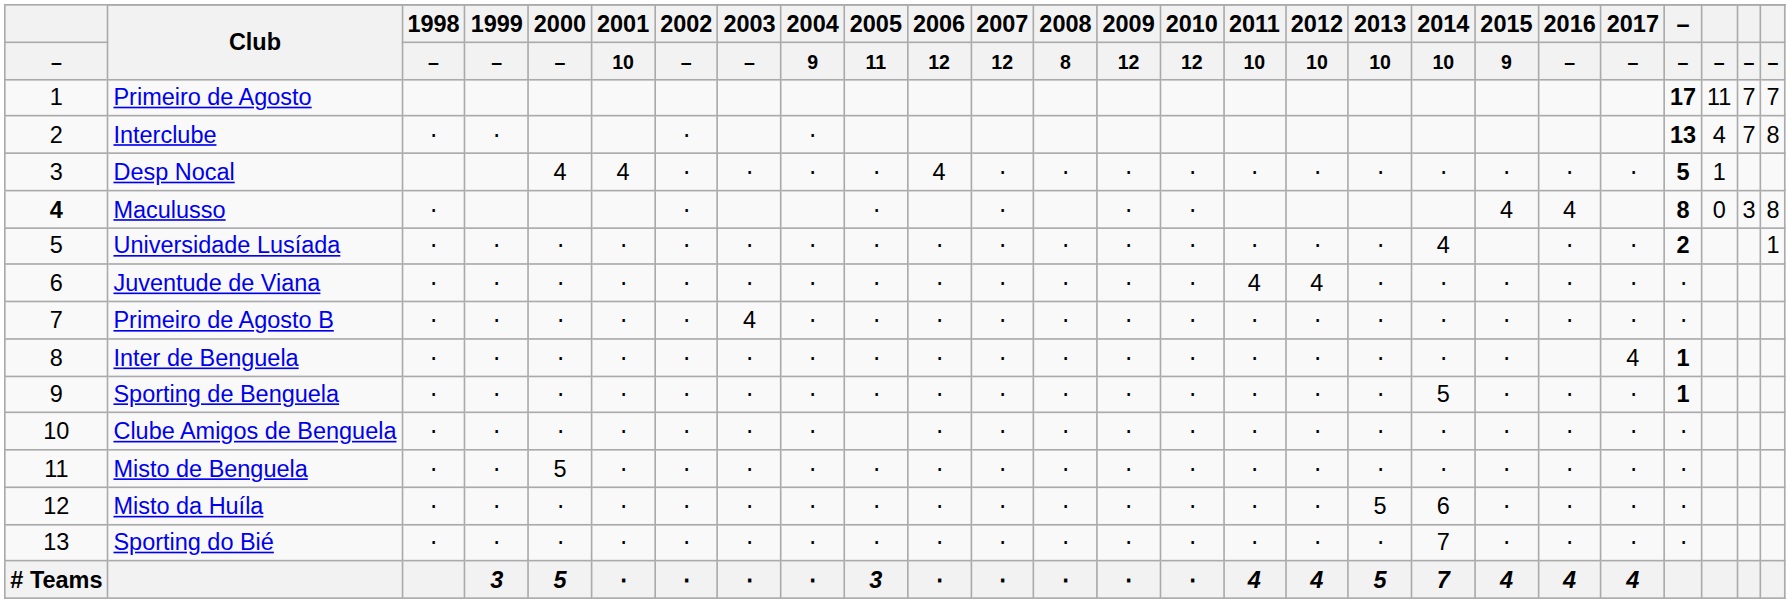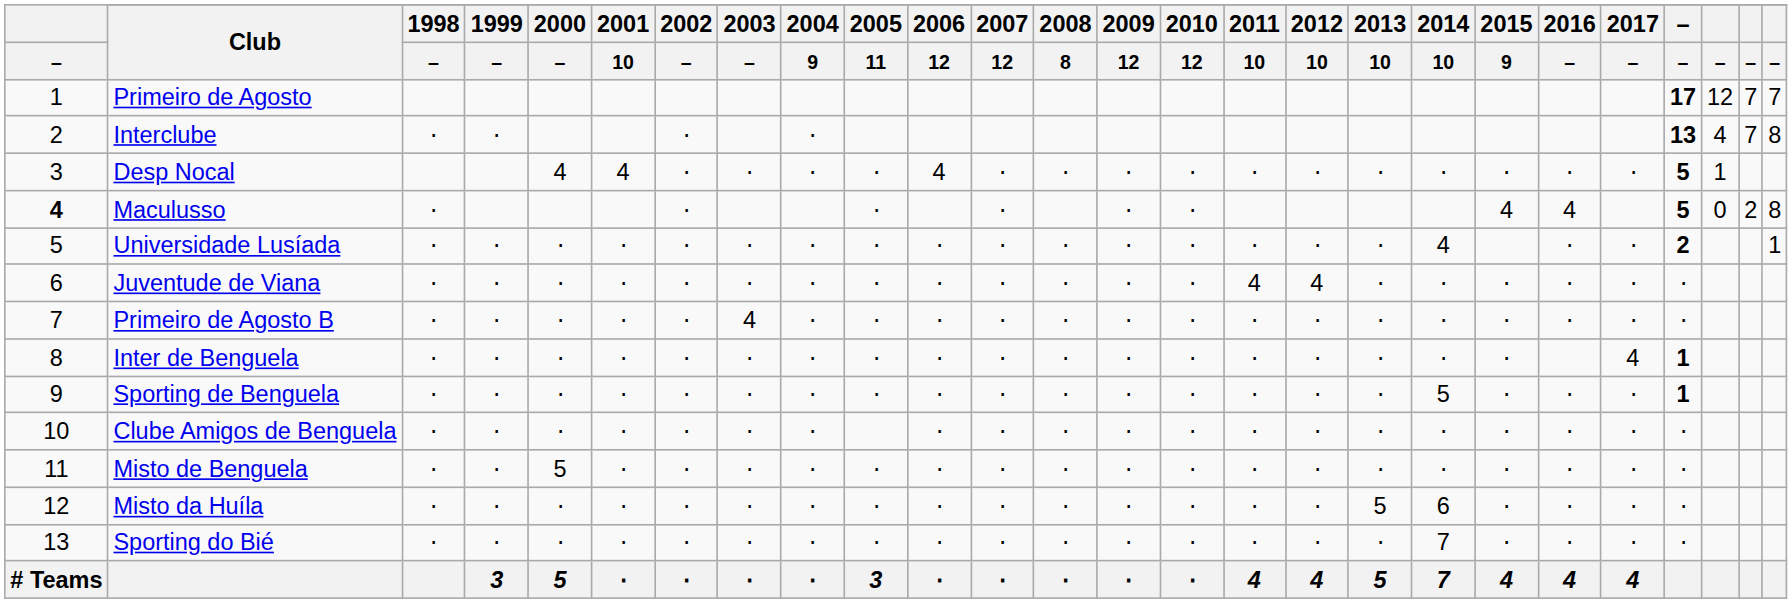Primeiro de Agosto | column 24: 11 -> 12
Maculusso | column 23: 8 -> 5
Maculusso | column 25: 3 -> 2
